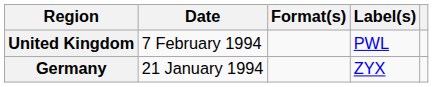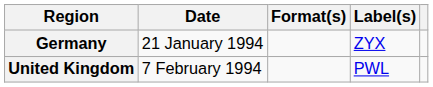rows swapped: Germany <-> United Kingdom
